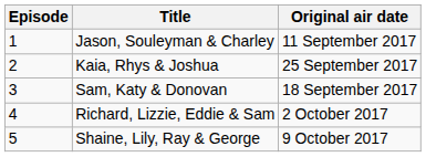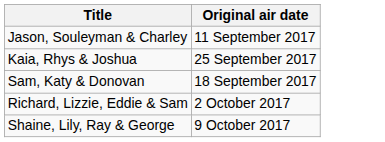- column: Episode | 1 | 2 | 3 | 4 | 5
